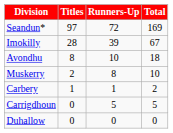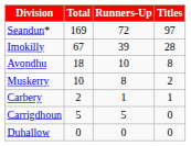columns swapped: Titles <-> Total
